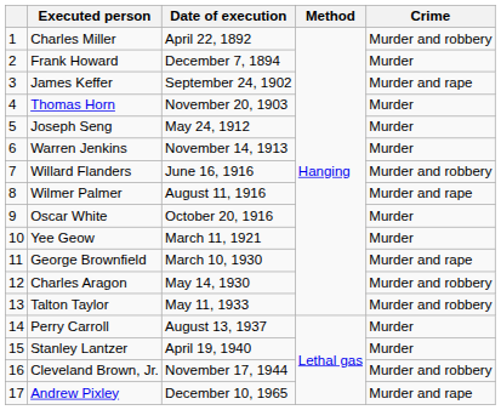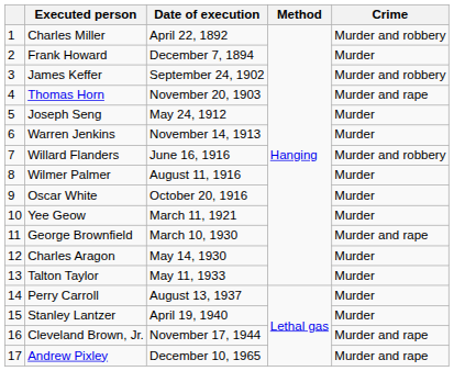James Keffer | Crime: Murder and rape -> Murder and robbery
Thomas Horn | Crime: Murder -> Murder and rape
Wilmer Palmer | Crime: Murder and rape -> Murder
Charles Aragon | Crime: Murder and robbery -> Murder
Talton Taylor | Crime: Murder and robbery -> Murder
Cleveland Brown, Jr. | Crime: Murder and robbery -> Murder and rape
